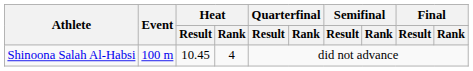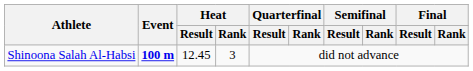Shinoona Salah Al-Habsi | Event: normal -> bold
Shinoona Salah Al-Habsi | Heat / Result: 10.45 -> 12.45
Shinoona Salah Al-Habsi | Heat / Rank: 4 -> 3
